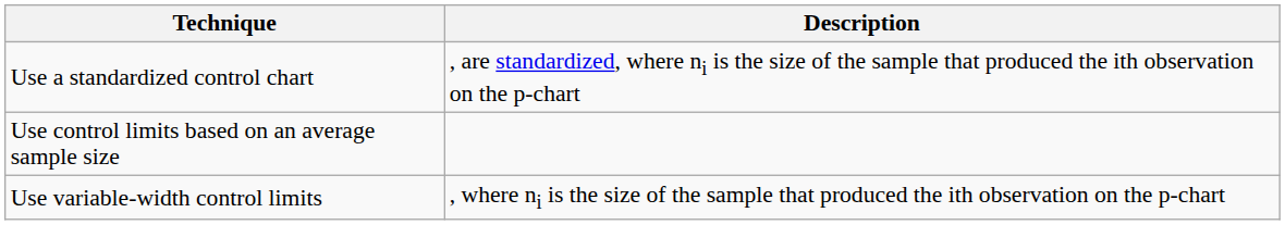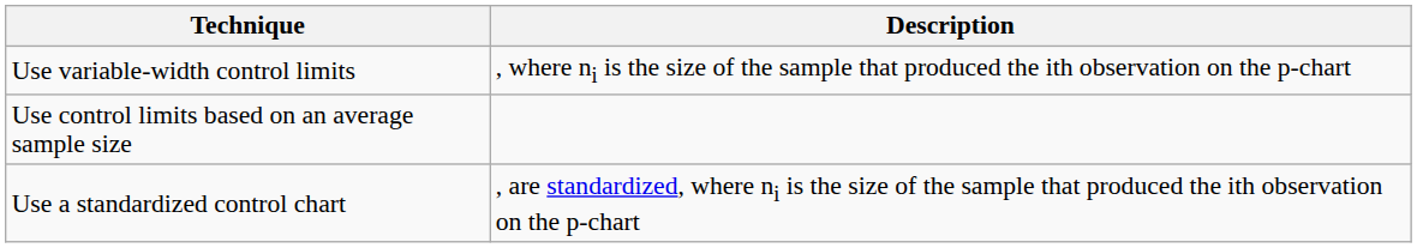rows swapped: Use variable-width control limits <-> Use a standardized control chart
